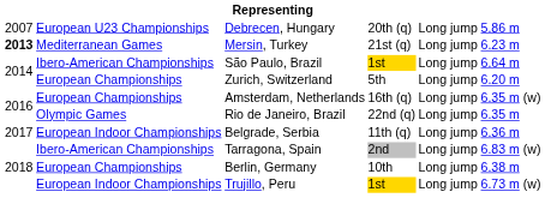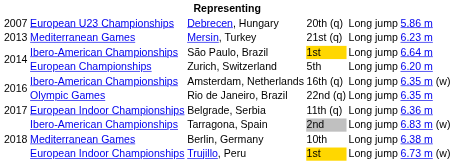Mersin, Turkey | column 1: bold -> normal
Amsterdam, Netherlands | column 2: European Championships -> Ibero-American Championships
Berlin, Germany | column 2: European Championships -> Mediterranean Games
